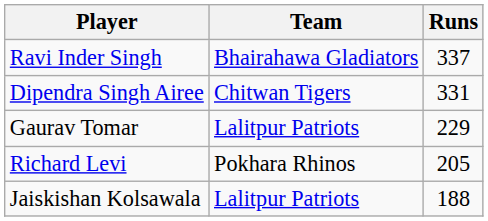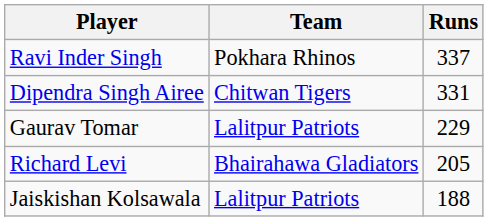Ravi Inder Singh | Team: Bhairahawa Gladiators -> Pokhara Rhinos
Richard Levi | Team: Pokhara Rhinos -> Bhairahawa Gladiators
